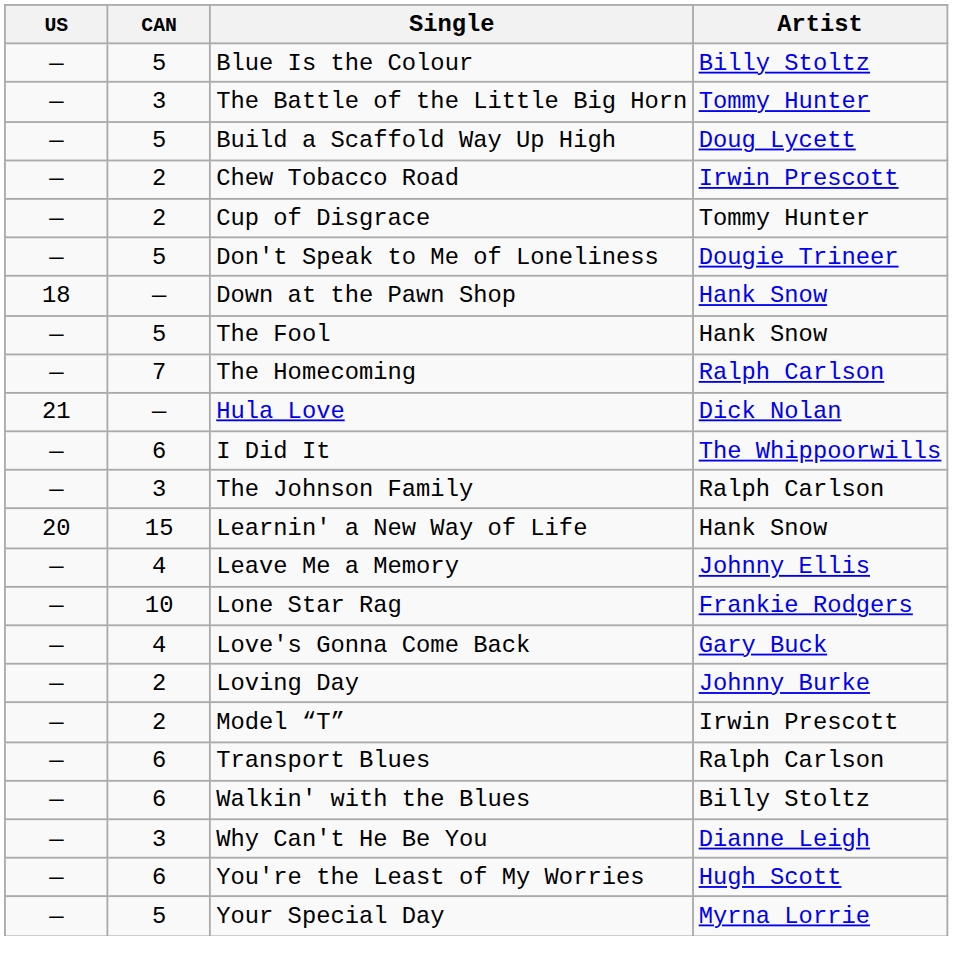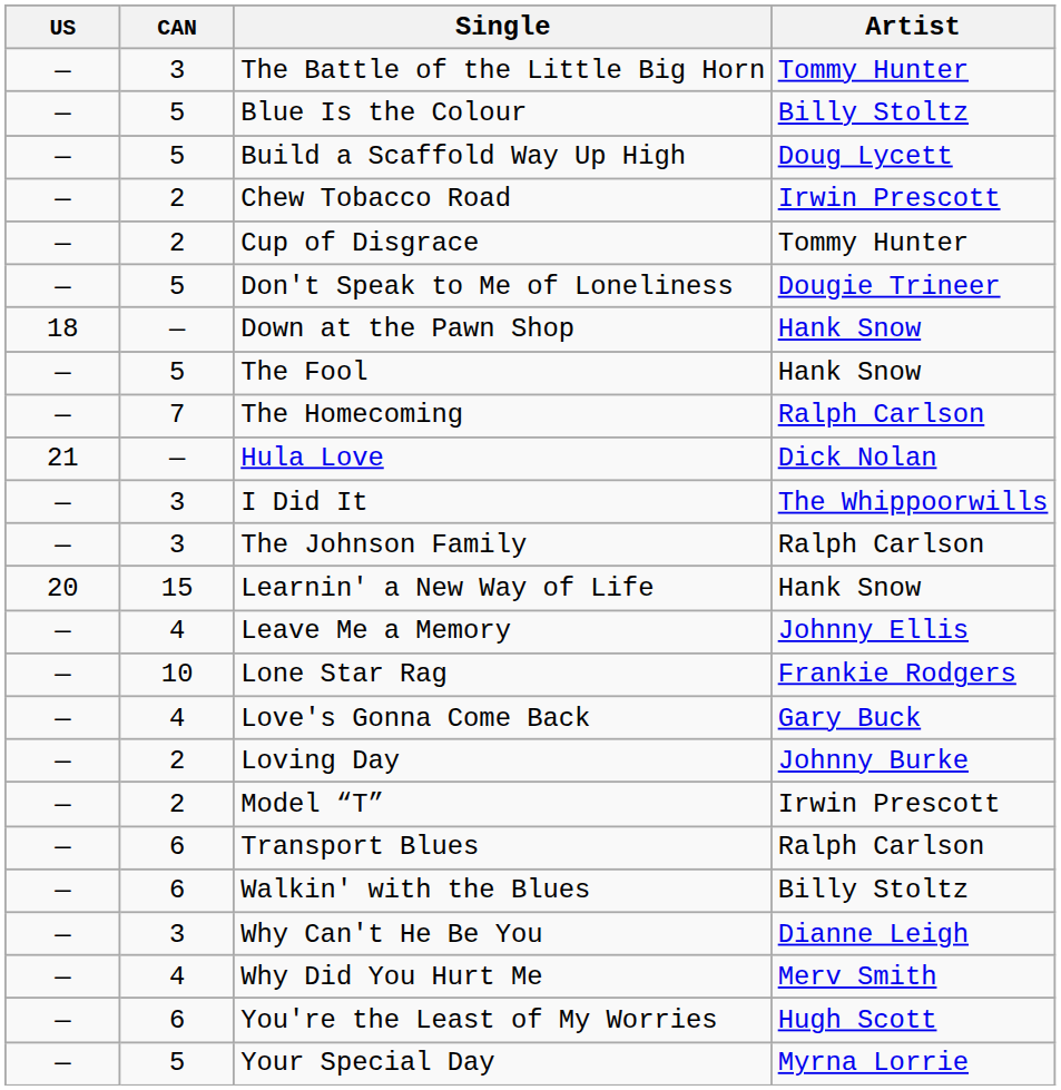rows swapped: The Battle of the Little Big Horn <-> Blue Is the Colour
I Did It | CAN: 6 -> 3
+ row: — | 4 | Why Did You Hurt Me | Merv Smith
